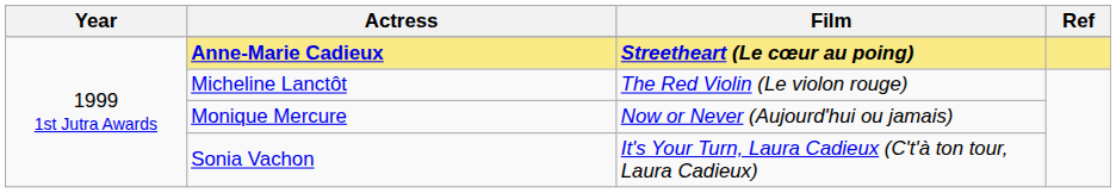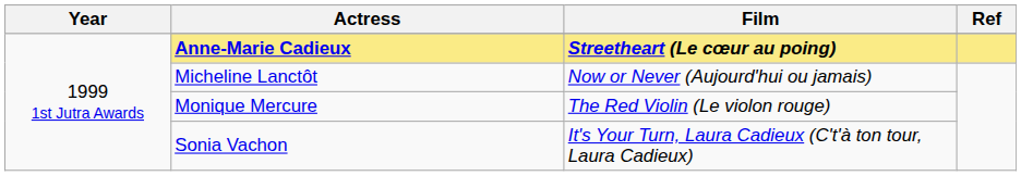Micheline Lanctôt | Film: The Red Violin (Le violon rouge) -> Now or Never (Aujourd'hui ou jamais)
Monique Mercure | Film: Now or Never (Aujourd'hui ou jamais) -> The Red Violin (Le violon rouge)
